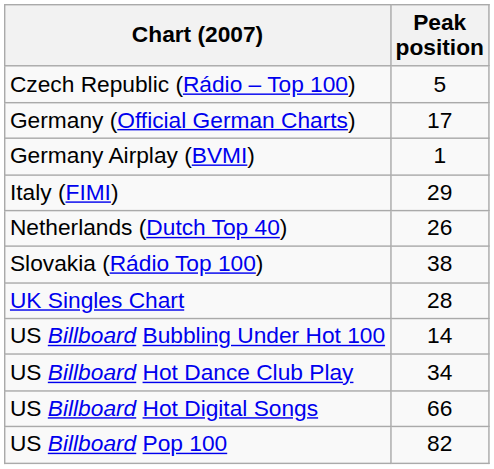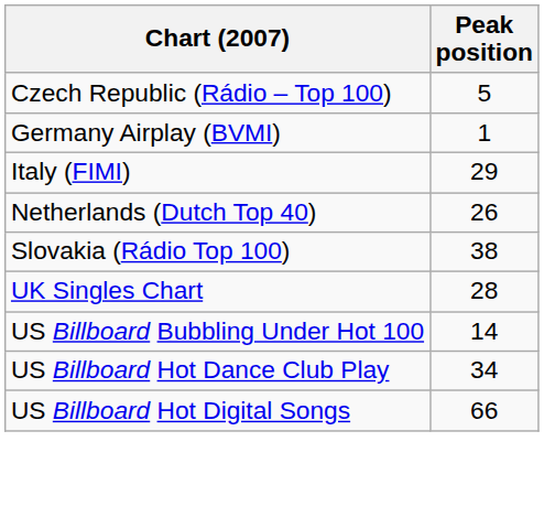- row: Germany (Official German Charts) | 17
- row: US Billboard Pop 100 | 82
